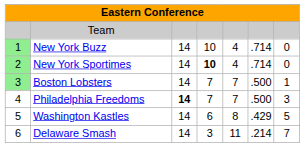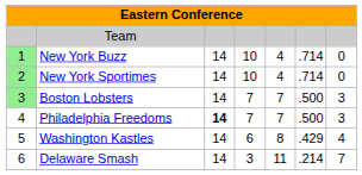New York Sportimes | column 4: bold -> normal
Boston Lobsters | column 7: 1 -> 3
Washington Kastles | column 7: 5 -> 4
